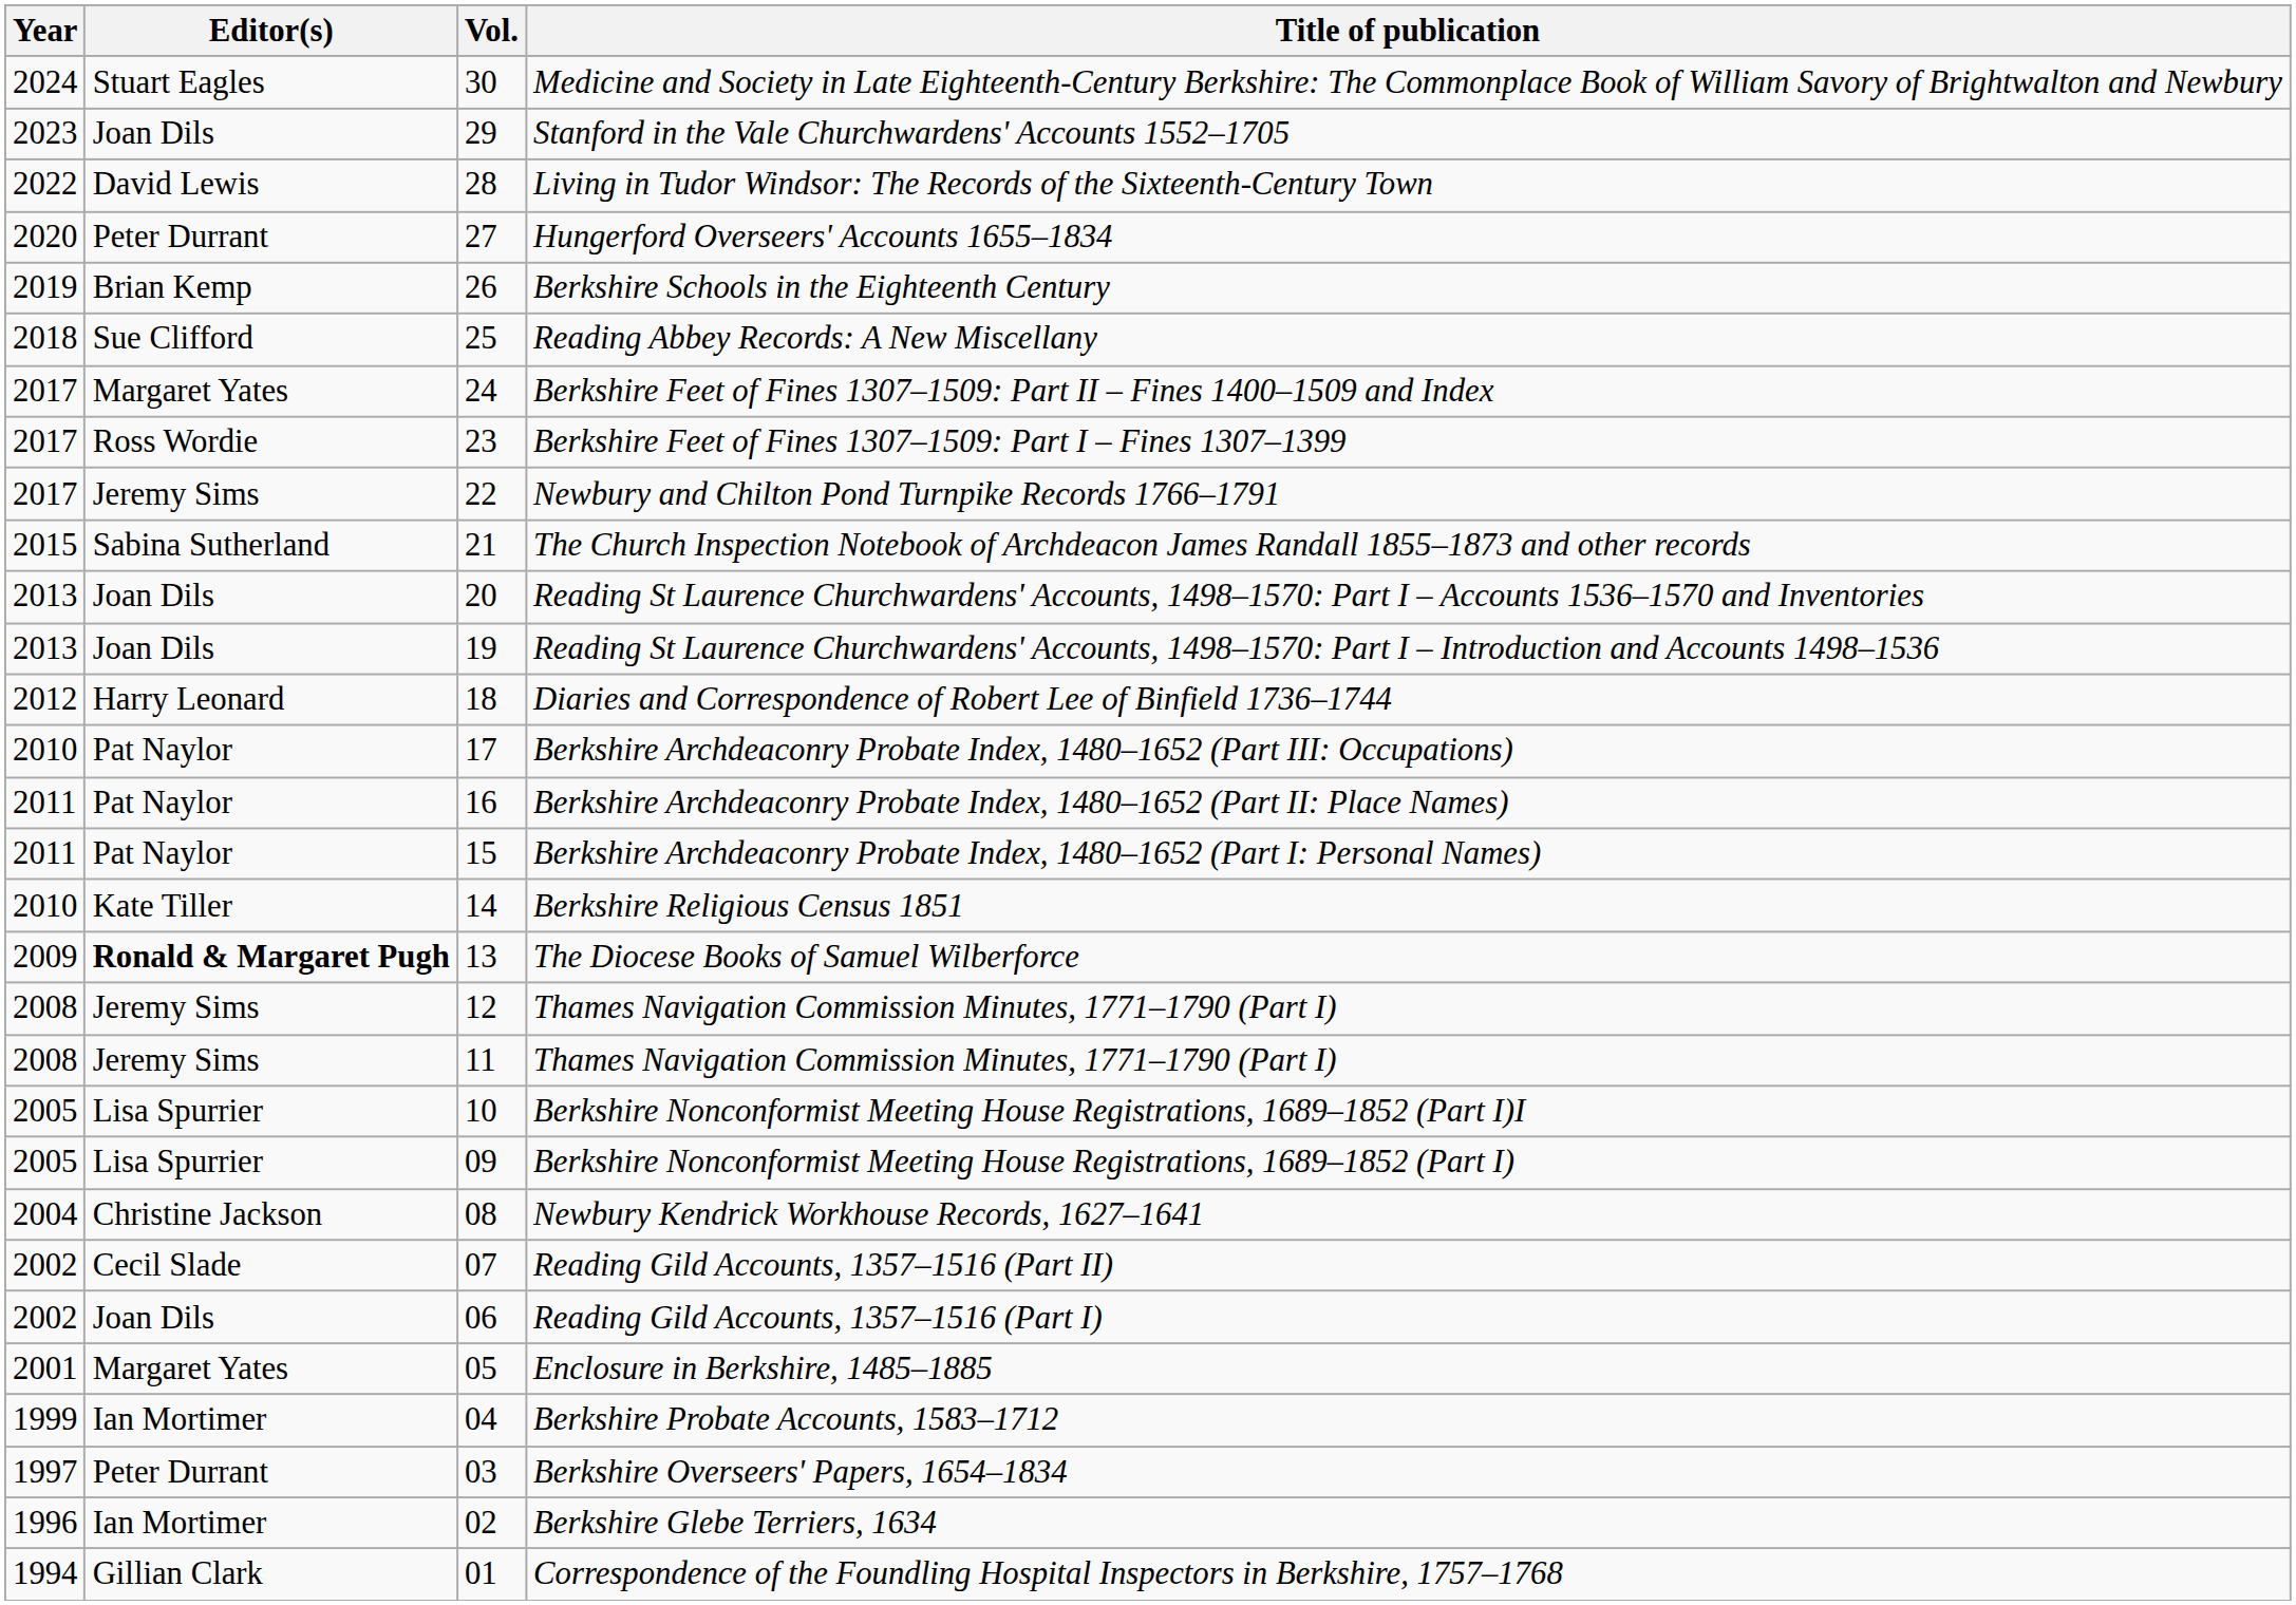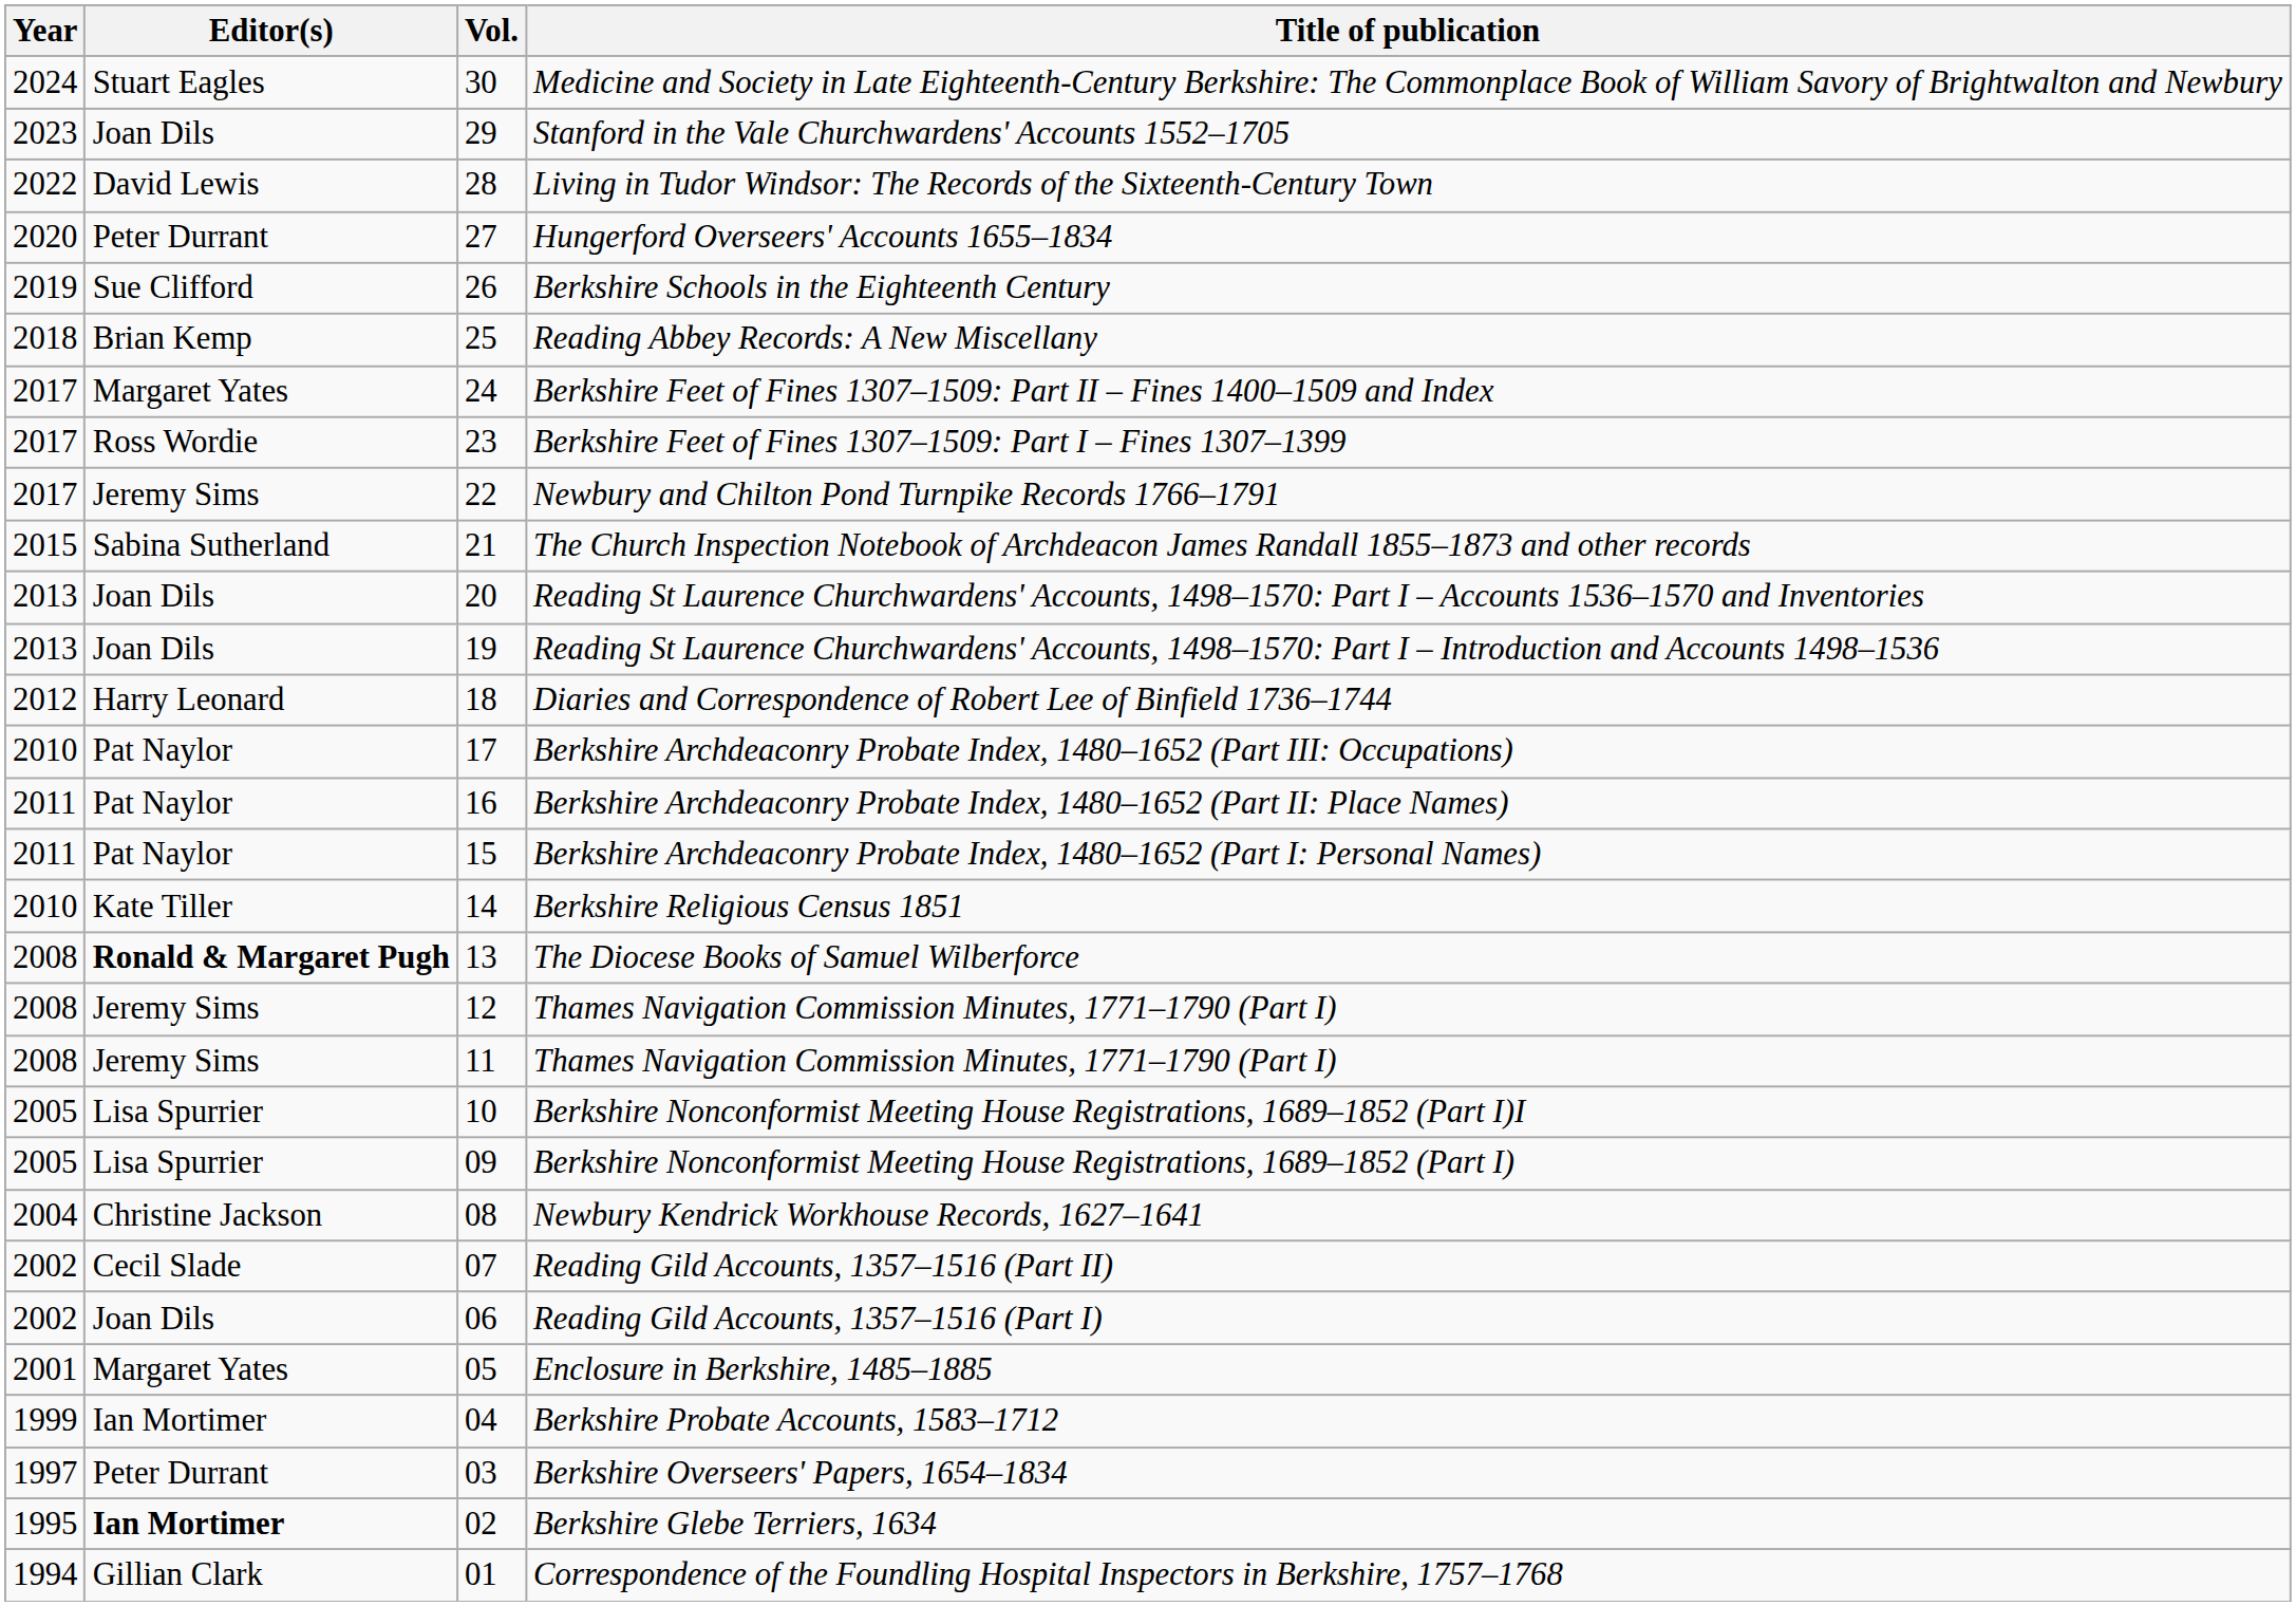Berkshire Schools in the Eighteenth Century | Editor(s): Brian Kemp -> Sue Clifford
Reading Abbey Records: A New Miscellany | Editor(s): Sue Clifford -> Brian Kemp
The Diocese Books of Samuel Wilberforce | Year: 2009 -> 2008
Berkshire Glebe Terriers, 1634 | Year: 1996 -> 1995
Berkshire Glebe Terriers, 1634 | Editor(s): normal -> bold
